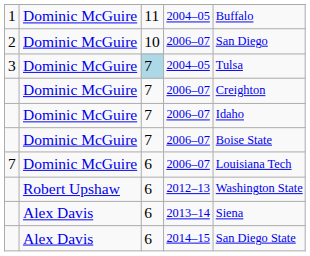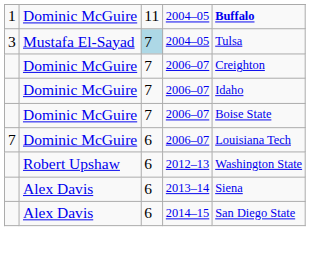1 | column 5: normal -> bold
- row: 2 | Dominic McGuire | 10 | 2006–07 | San Diego
3 | column 2: Dominic McGuire -> Mustafa El-Sayad
